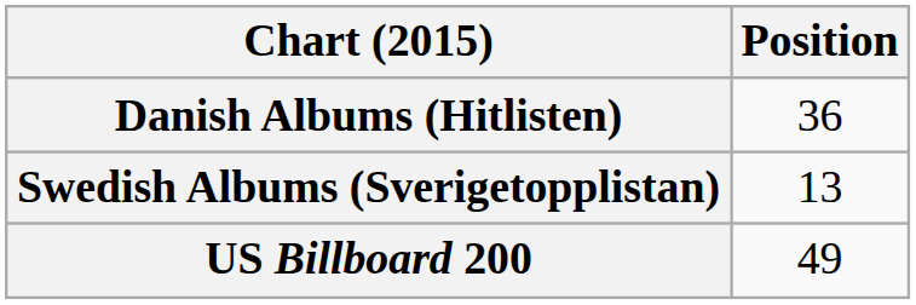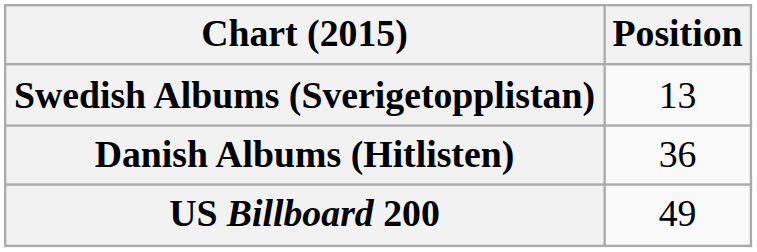rows swapped: Danish Albums (Hitlisten) <-> Swedish Albums (Sverigetopplistan)
